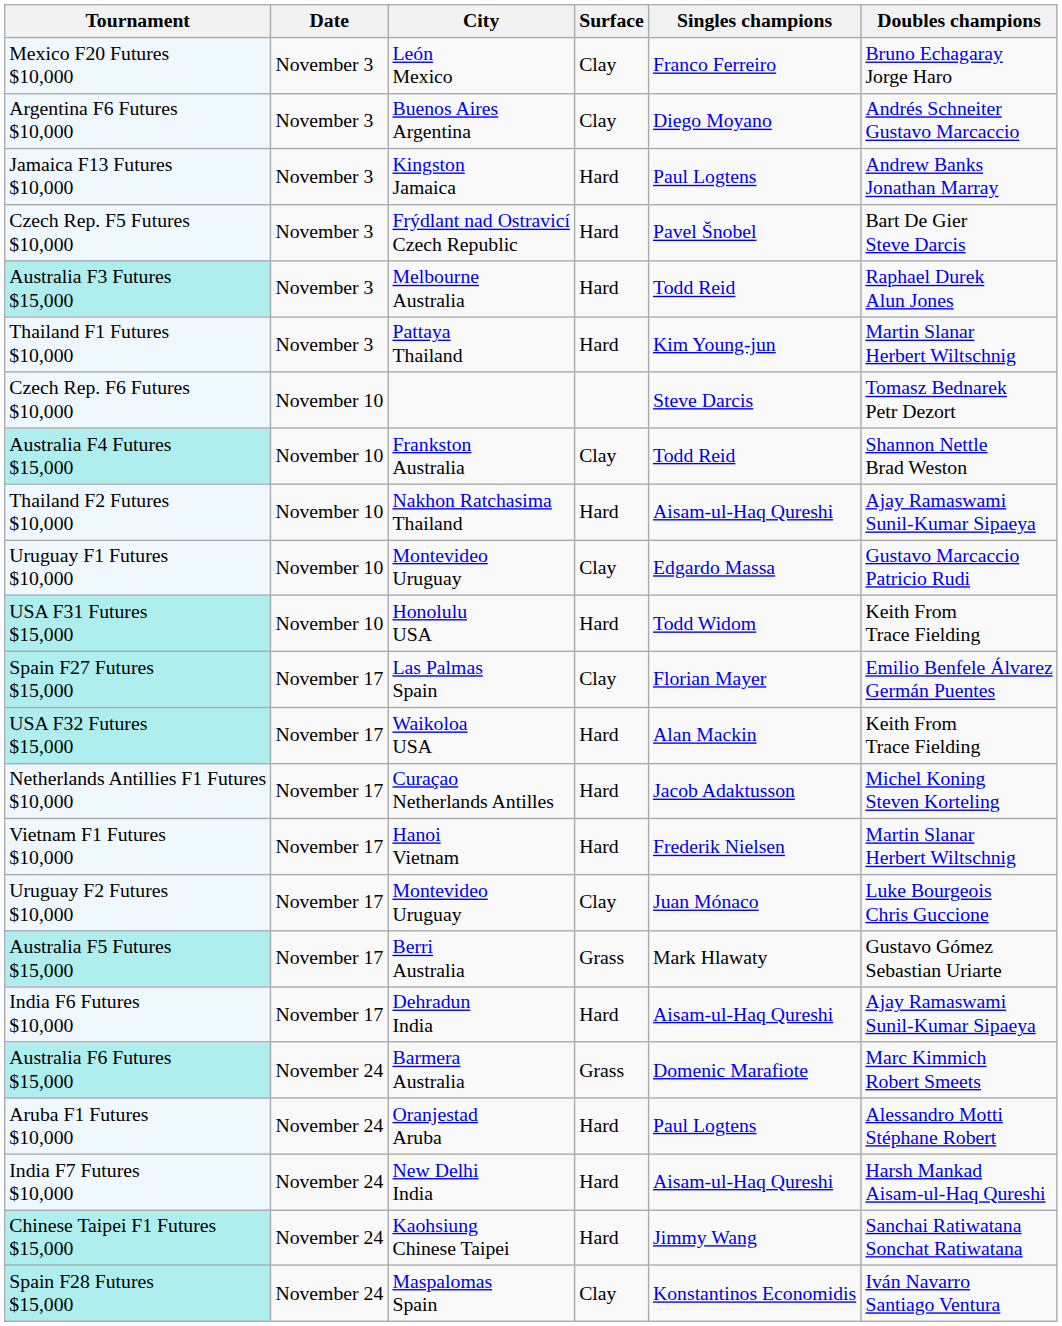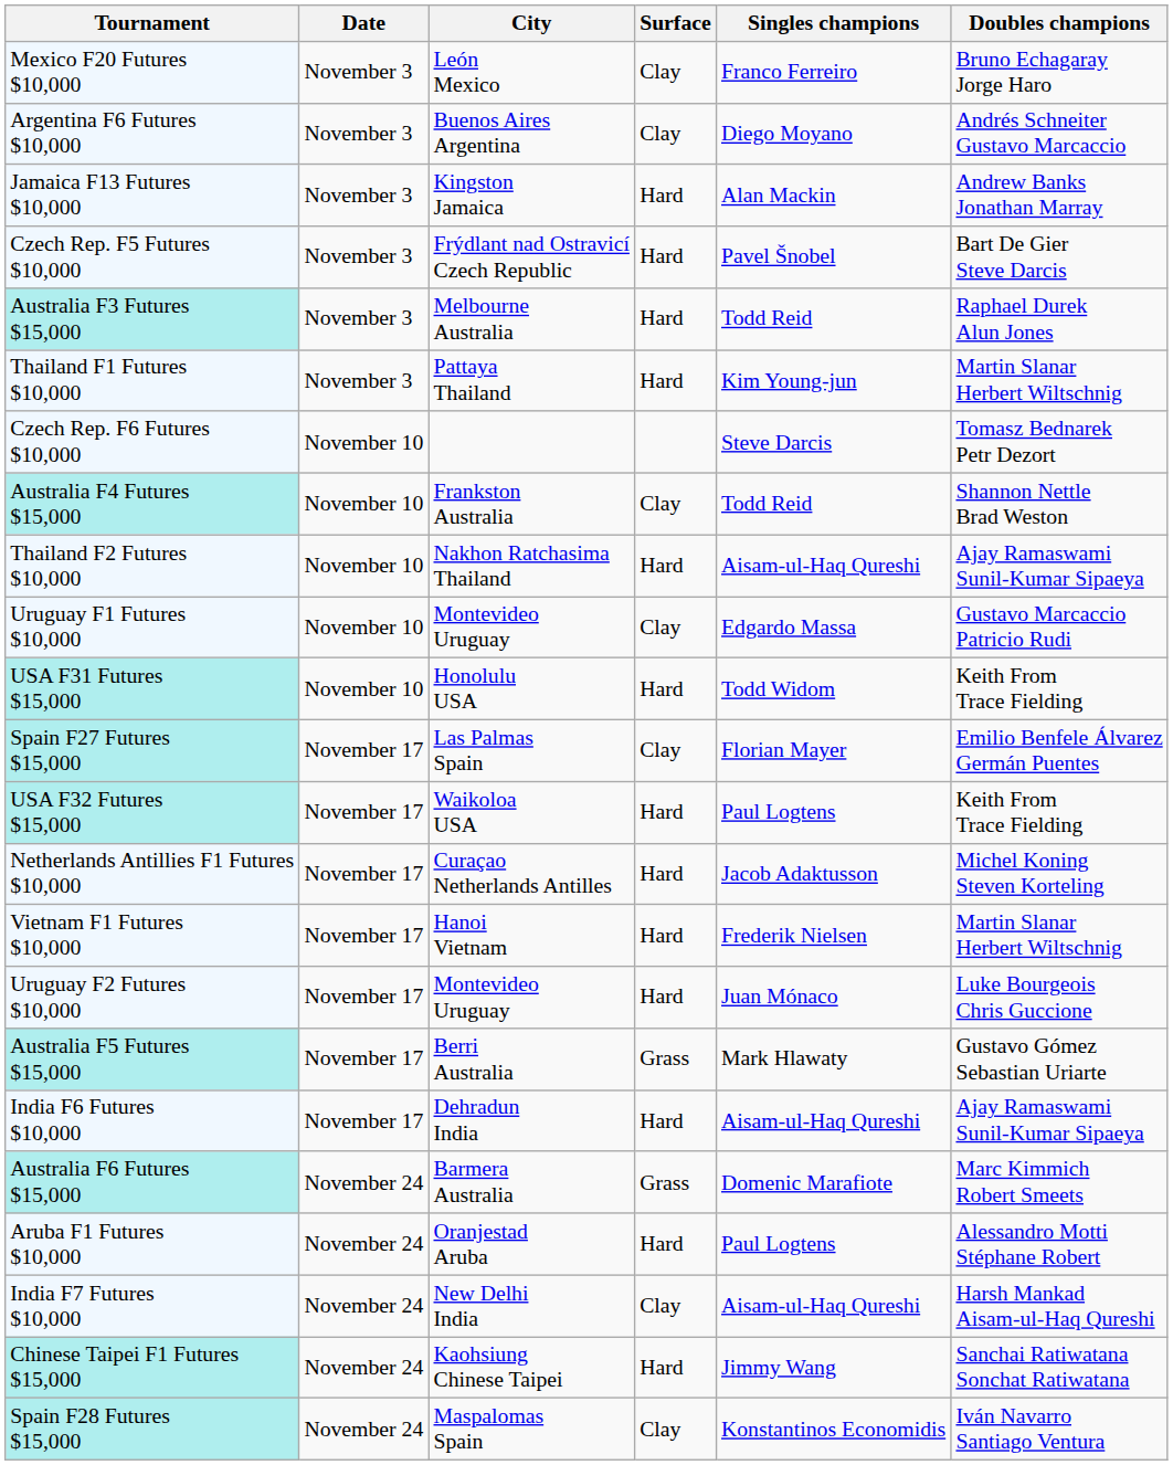Jamaica F13 Futures $10,000 | Singles champions: Paul Logtens -> Alan Mackin
USA F32 Futures $15,000 | Singles champions: Alan Mackin -> Paul Logtens
Uruguay F2 Futures $10,000 | Surface: Clay -> Hard
India F7 Futures $10,000 | Surface: Hard -> Clay
